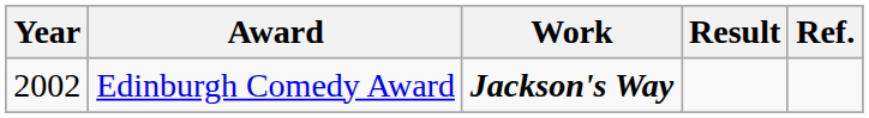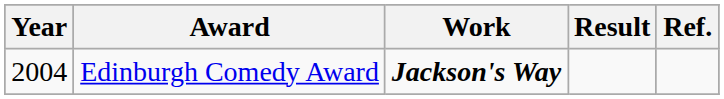Edinburgh Comedy Award | Year: 2002 -> 2004
